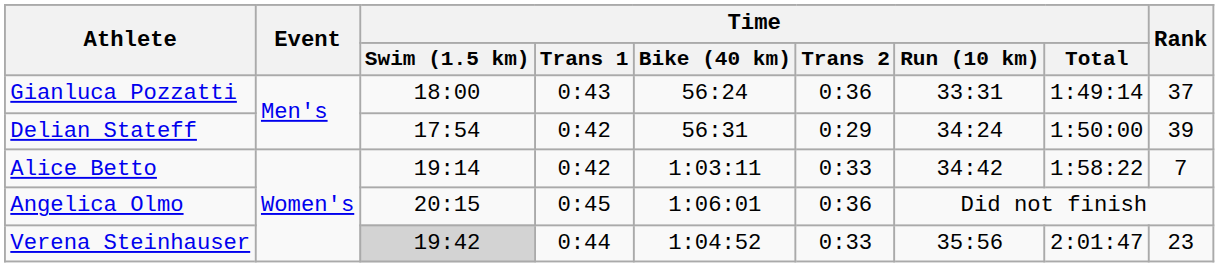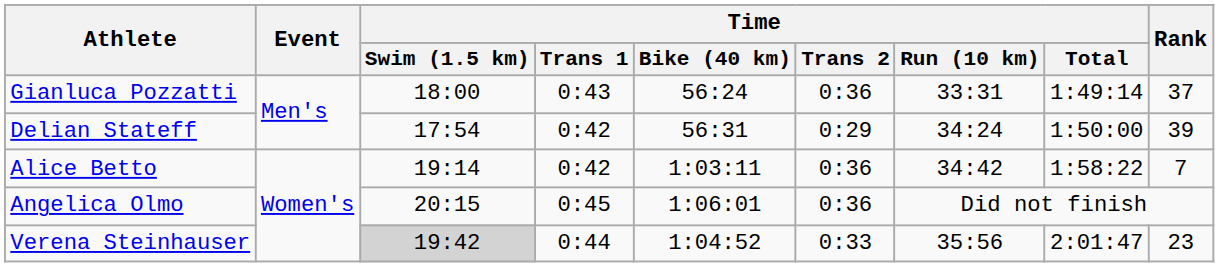Alice Betto | Time / Trans 2: 0:33 -> 0:36
